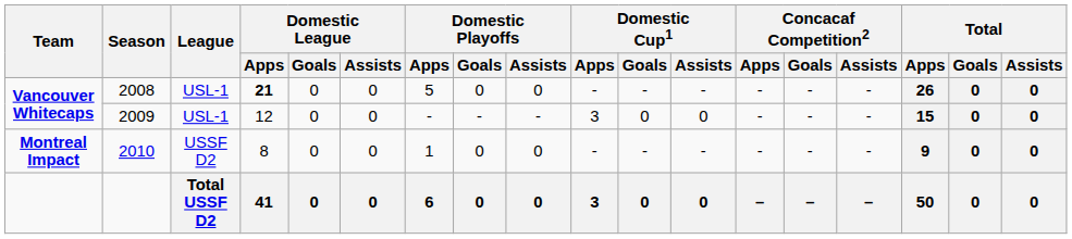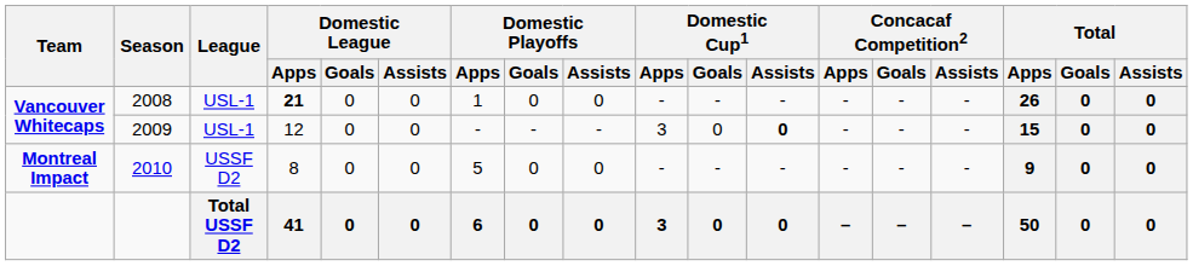2008 | Domestic Playoffs / Apps: 5 -> 1
2009 | Domestic Cup1 / Assists: normal -> bold
2010 | Domestic Playoffs / Apps: 1 -> 5
